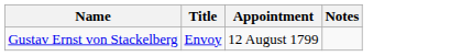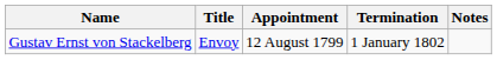+ column: Termination | 1 January 1802
